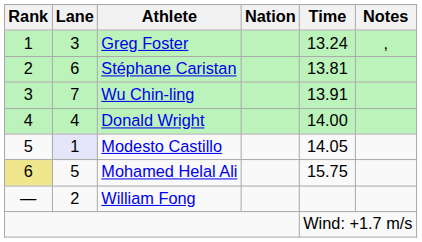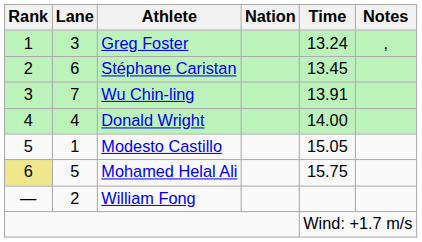Stéphane Caristan | Time: 13.81 -> 13.45
Modesto Castillo | Lane: lavender background -> no background
Modesto Castillo | Time: 14.05 -> 15.05
